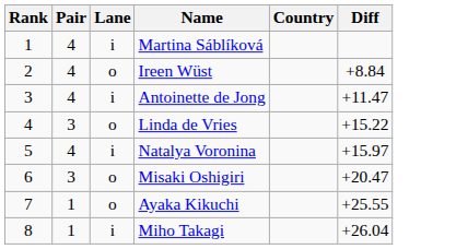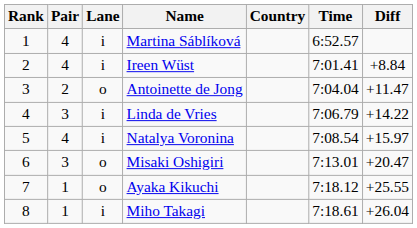+ column: Time | 6:52.57 | 7:01.41 | 7:04.04 | 7:06.79 | 7:08.54 | 7:13.01 | 7:18.12 | 7:18.61
Ireen Wüst | Lane: o -> i
Antoinette de Jong | Pair: 4 -> 2
Antoinette de Jong | Lane: i -> o
Linda de Vries | Lane: o -> i
Linda de Vries | Diff: +15.22 -> +14.22
